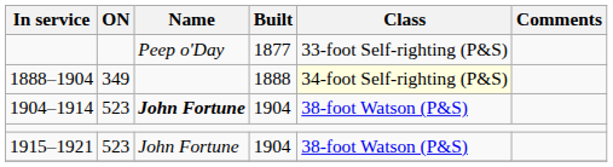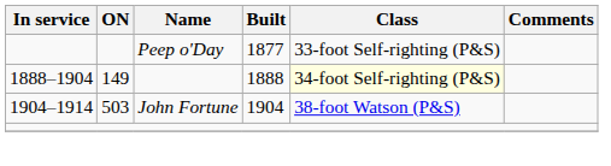1888–1904 | ON: 349 -> 149
1904–1914 | ON: 523 -> 503
1904–1914 | Name: bold -> normal
- row: 1915–1921 | 523 | John Fortune | 1904 | 38-foot Watson (P&S)
